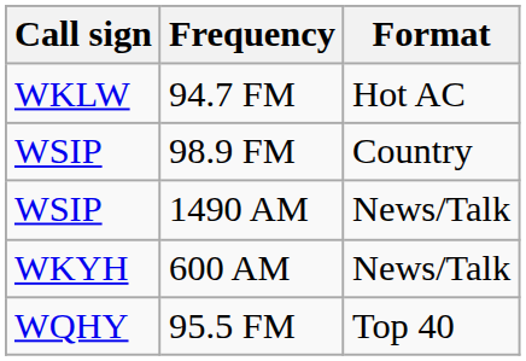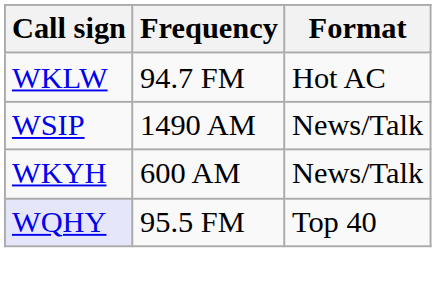- row: WSIP | 98.9 FM | Country
95.5 FM | Call sign: no background -> lavender background
